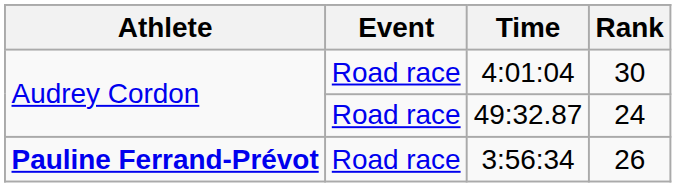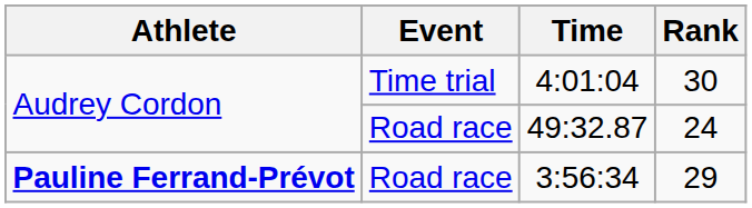4:01:04 | Event: Road race -> Time trial
3:56:34 | Rank: 26 -> 29
